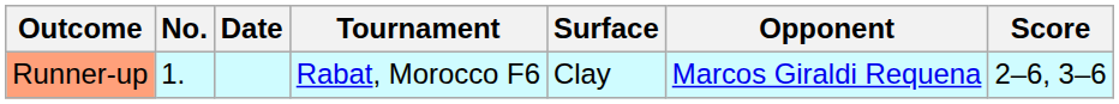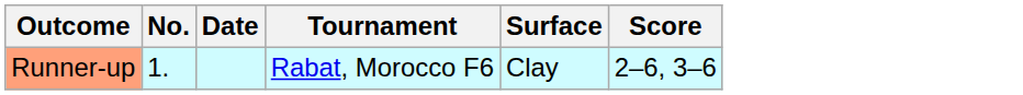- column: Opponent | Marcos Giraldi Requena
